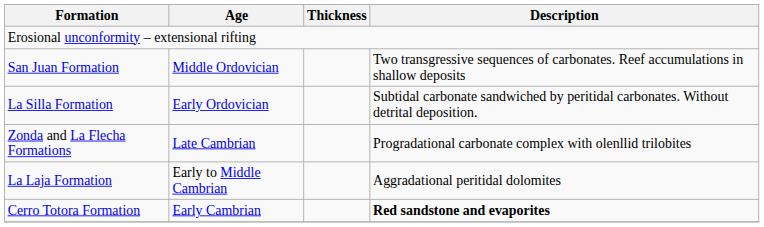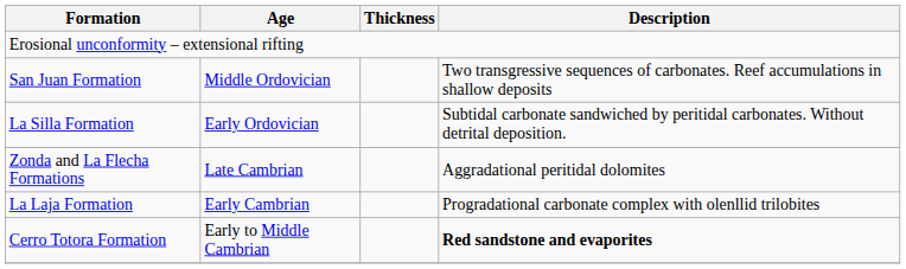Zonda and La Flecha Formations | Description: Progradational carbonate complex with olenllid trilobites -> Aggradational peritidal dolomites
La Laja Formation | Age: Early to Middle Cambrian -> Early Cambrian
La Laja Formation | Description: Aggradational peritidal dolomites -> Progradational carbonate complex with olenllid trilobites
Cerro Totora Formation | Age: Early Cambrian -> Early to Middle Cambrian
